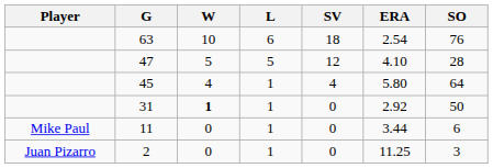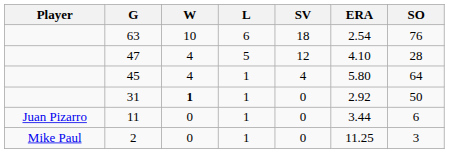47 | W: 5 -> 4
11 | Player: Mike Paul -> Juan Pizarro
2 | Player: Juan Pizarro -> Mike Paul
